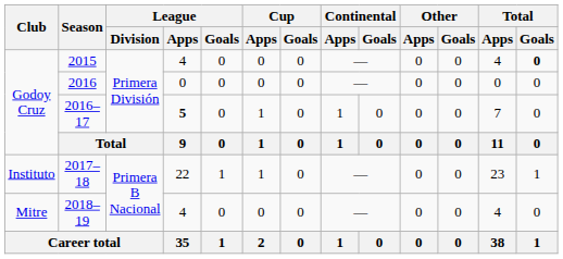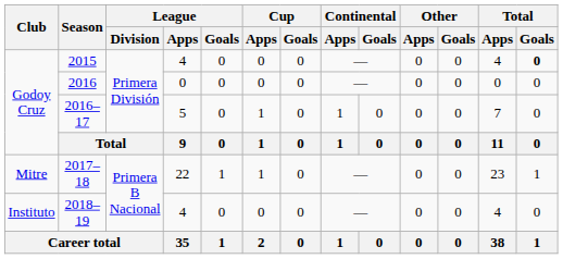2016–17 | League / Apps: bold -> normal
2017–18 | Club: Instituto -> Mitre
2018–19 | Club: Mitre -> Instituto
